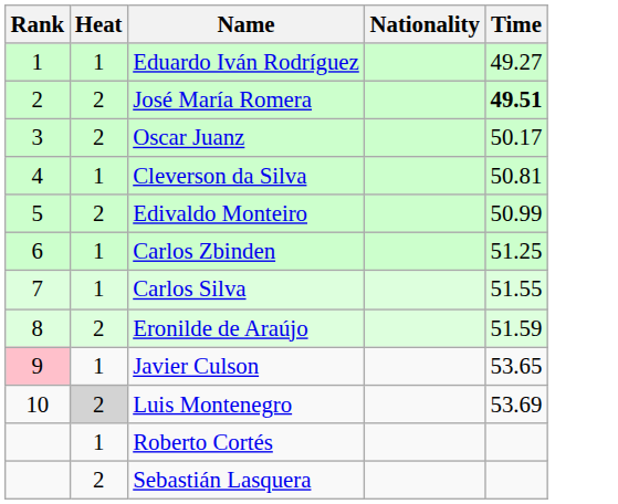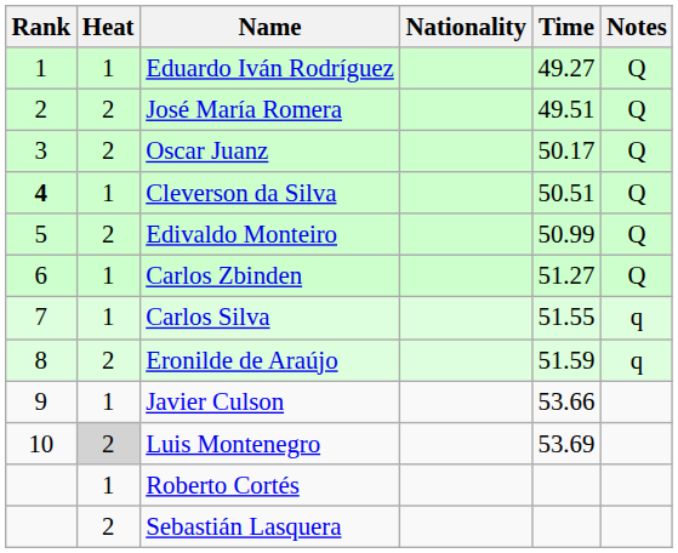+ column: Notes | Q | Q | Q | Q | Q | Q | q | q
José María Romera | Time: bold -> normal
Cleverson da Silva | Rank: normal -> bold
Cleverson da Silva | Time: 50.81 -> 50.51
Carlos Zbinden | Time: 51.25 -> 51.27
Javier Culson | Rank: pink background -> no background
Javier Culson | Time: 53.65 -> 53.66
